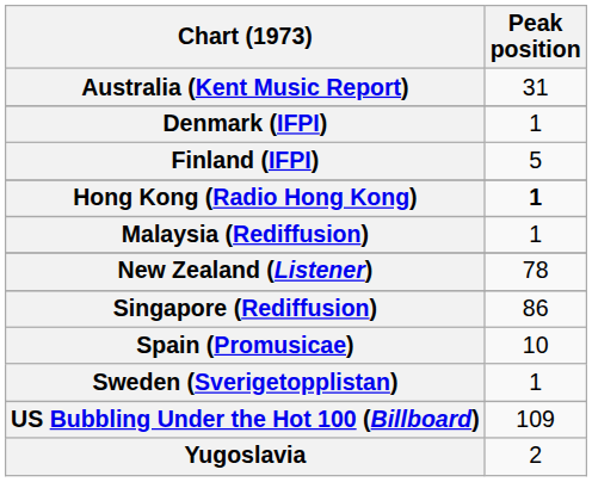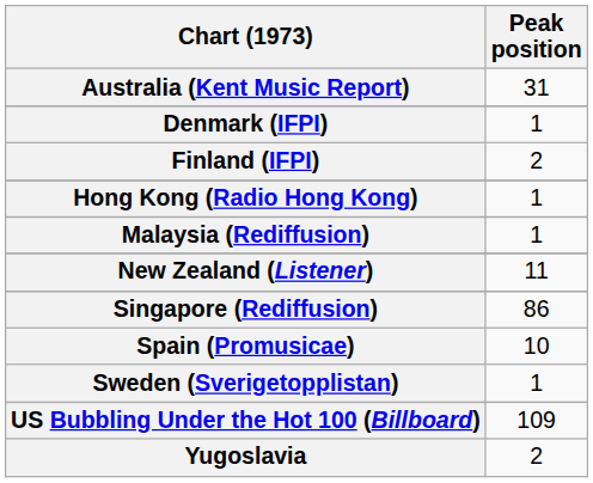Finland (IFPI) | Peak position: 5 -> 2
Hong Kong (Radio Hong Kong) | Peak position: bold -> normal
New Zealand (Listener) | Peak position: 78 -> 11
